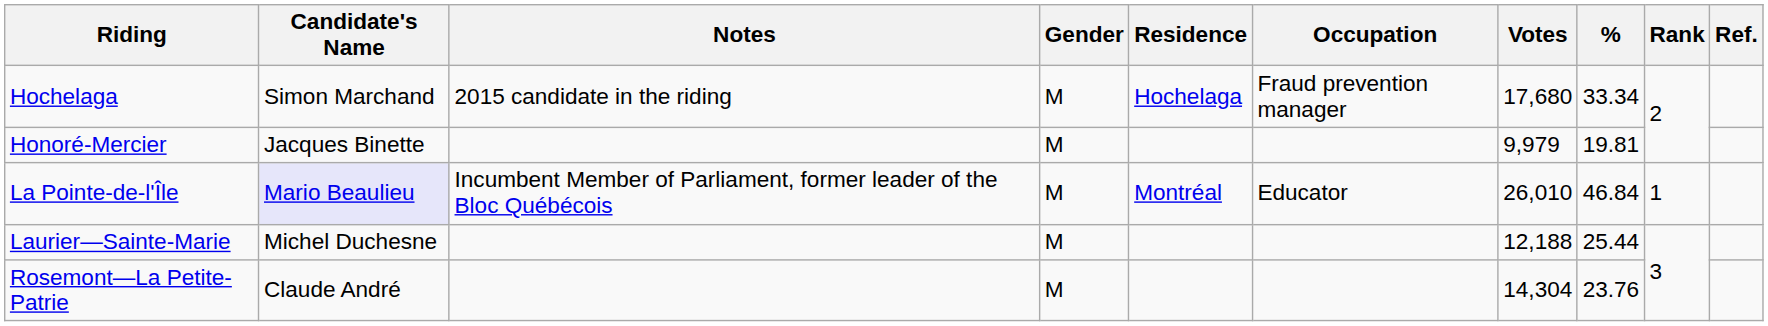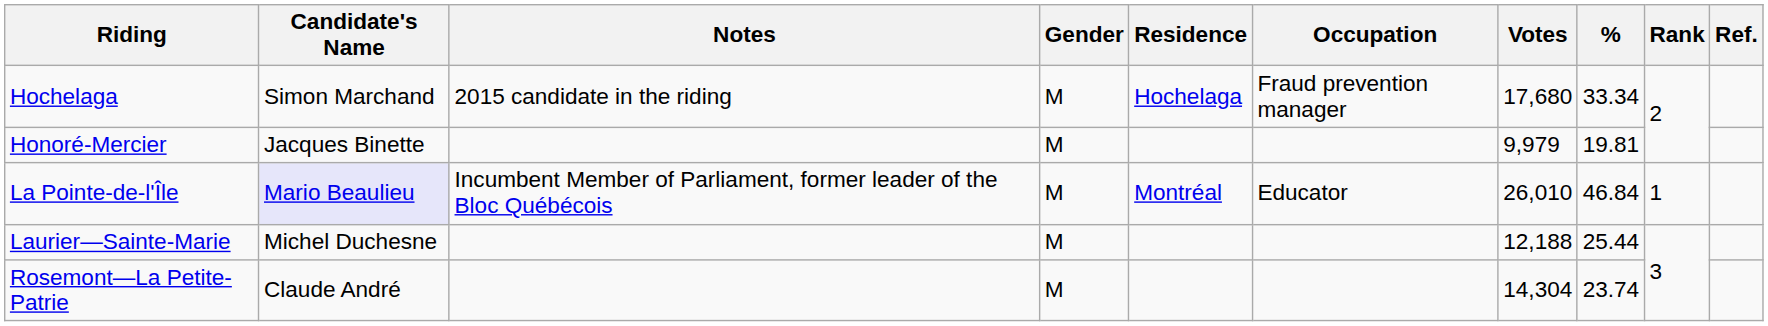Rosemont—La Petite-Patrie | %: 23.76 -> 23.74
